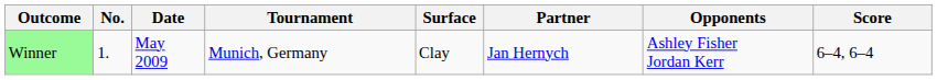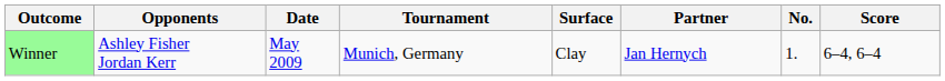columns swapped: No. <-> Opponents
